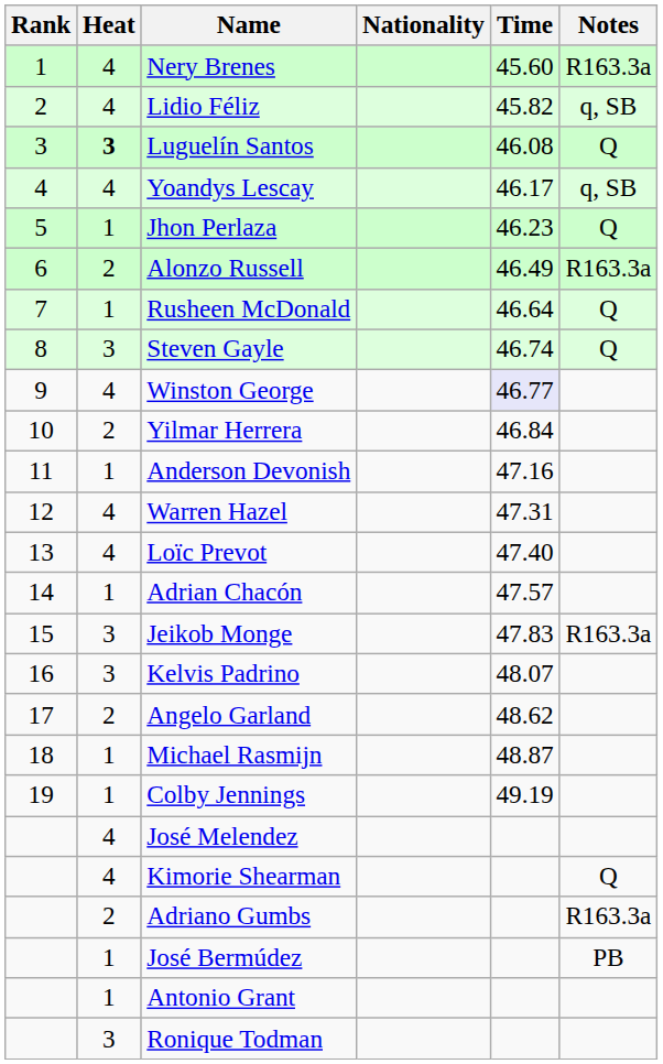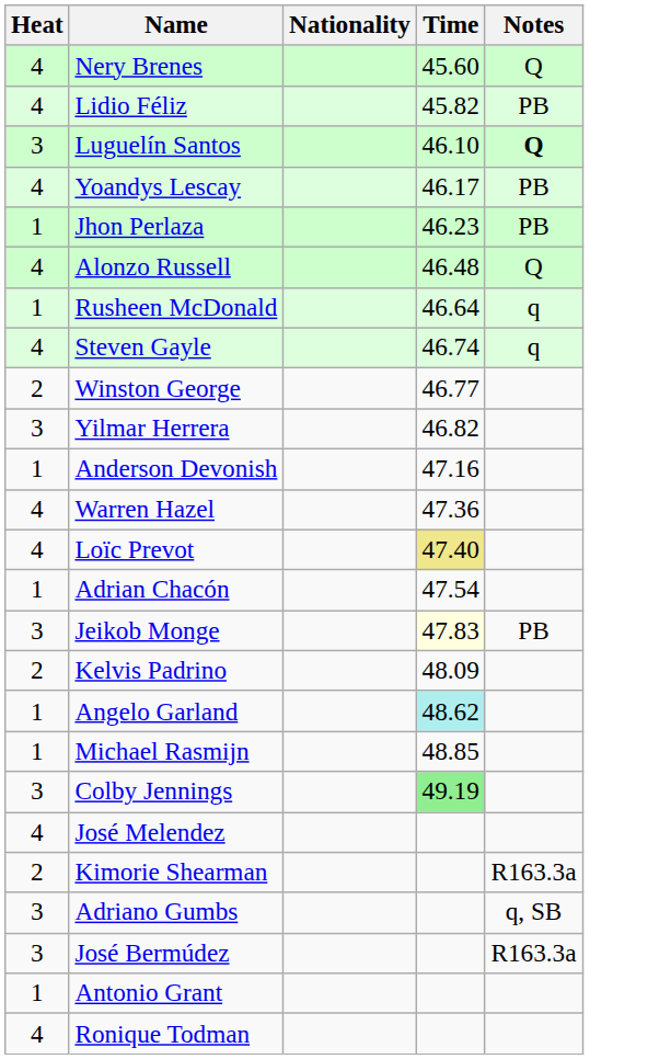- column: Rank | 1 | 2 | 3 | 4 | 5 | 6 | 7 | 8 | 9 | 10 | 11 | 12 | 13 | 14 | 15 | 16 | 17 | 18 | 19
Nery Brenes | Notes: R163.3a -> Q
Lidio Féliz | Notes: q, SB -> PB
Luguelín Santos | Heat: bold -> normal
Luguelín Santos | Time: 46.08 -> 46.10
Luguelín Santos | Notes: normal -> bold
Yoandys Lescay | Notes: q, SB -> PB
Jhon Perlaza | Notes: Q -> PB
Alonzo Russell | Heat: 2 -> 4
Alonzo Russell | Time: 46.49 -> 46.48
Alonzo Russell | Notes: R163.3a -> Q
Rusheen McDonald | Notes: Q -> q
Steven Gayle | Heat: 3 -> 4
Steven Gayle | Notes: Q -> q
Winston George | Heat: 4 -> 2
Winston George | Time: lavender background -> no background
Yilmar Herrera | Heat: 2 -> 3
Yilmar Herrera | Time: 46.84 -> 46.82
Warren Hazel | Time: 47.31 -> 47.36
Loïc Prevot | Time: no background -> khaki background
Adrian Chacón | Time: 47.57 -> 47.54
Jeikob Monge | Time: no background -> lightyellow background
Jeikob Monge | Notes: R163.3a -> PB
Kelvis Padrino | Heat: 3 -> 2
Kelvis Padrino | Time: 48.07 -> 48.09
Angelo Garland | Heat: 2 -> 1
Angelo Garland | Time: no background -> paleturquoise background
Michael Rasmijn | Time: 48.87 -> 48.85
Colby Jennings | Heat: 1 -> 3
Colby Jennings | Time: no background -> lightgreen background
Kimorie Shearman | Heat: 4 -> 2
Kimorie Shearman | Notes: Q -> R163.3a
Adriano Gumbs | Heat: 2 -> 3
Adriano Gumbs | Notes: R163.3a -> q, SB
José Bermúdez | Heat: 1 -> 3
José Bermúdez | Notes: PB -> R163.3a
Ronique Todman | Heat: 3 -> 4
